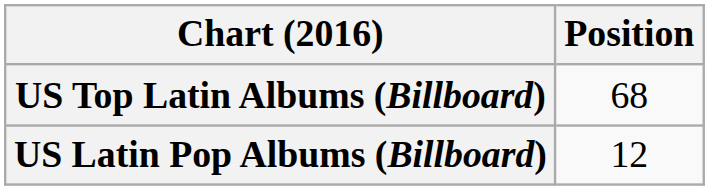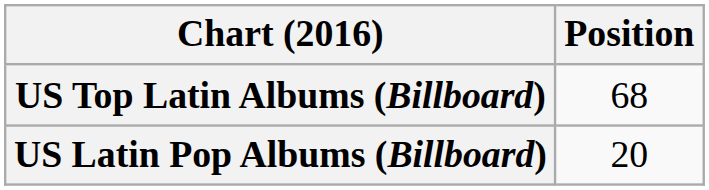US Latin Pop Albums (Billboard) | Position: 12 -> 20
